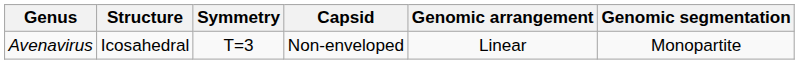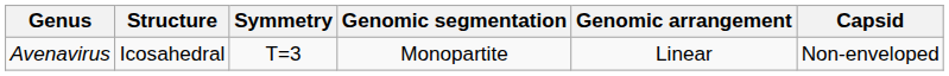columns swapped: Capsid <-> Genomic segmentation
